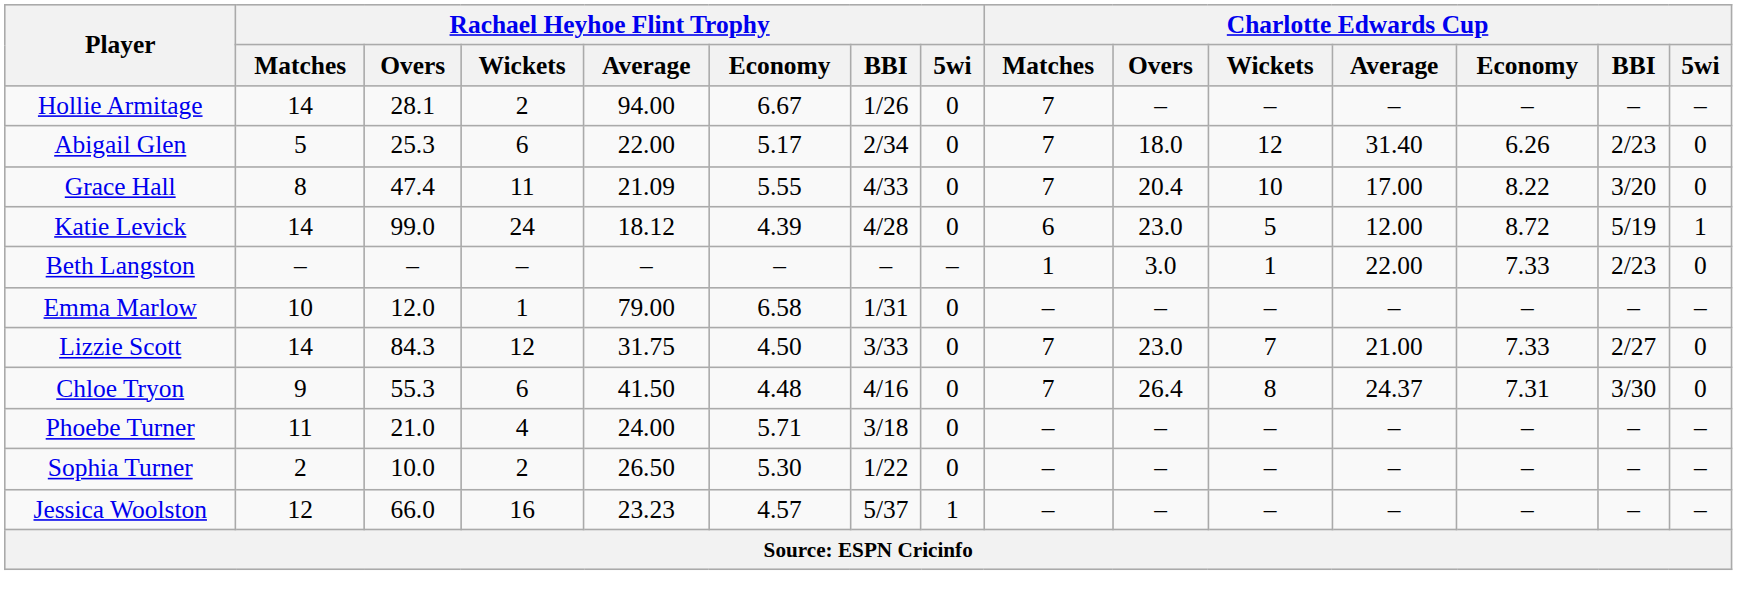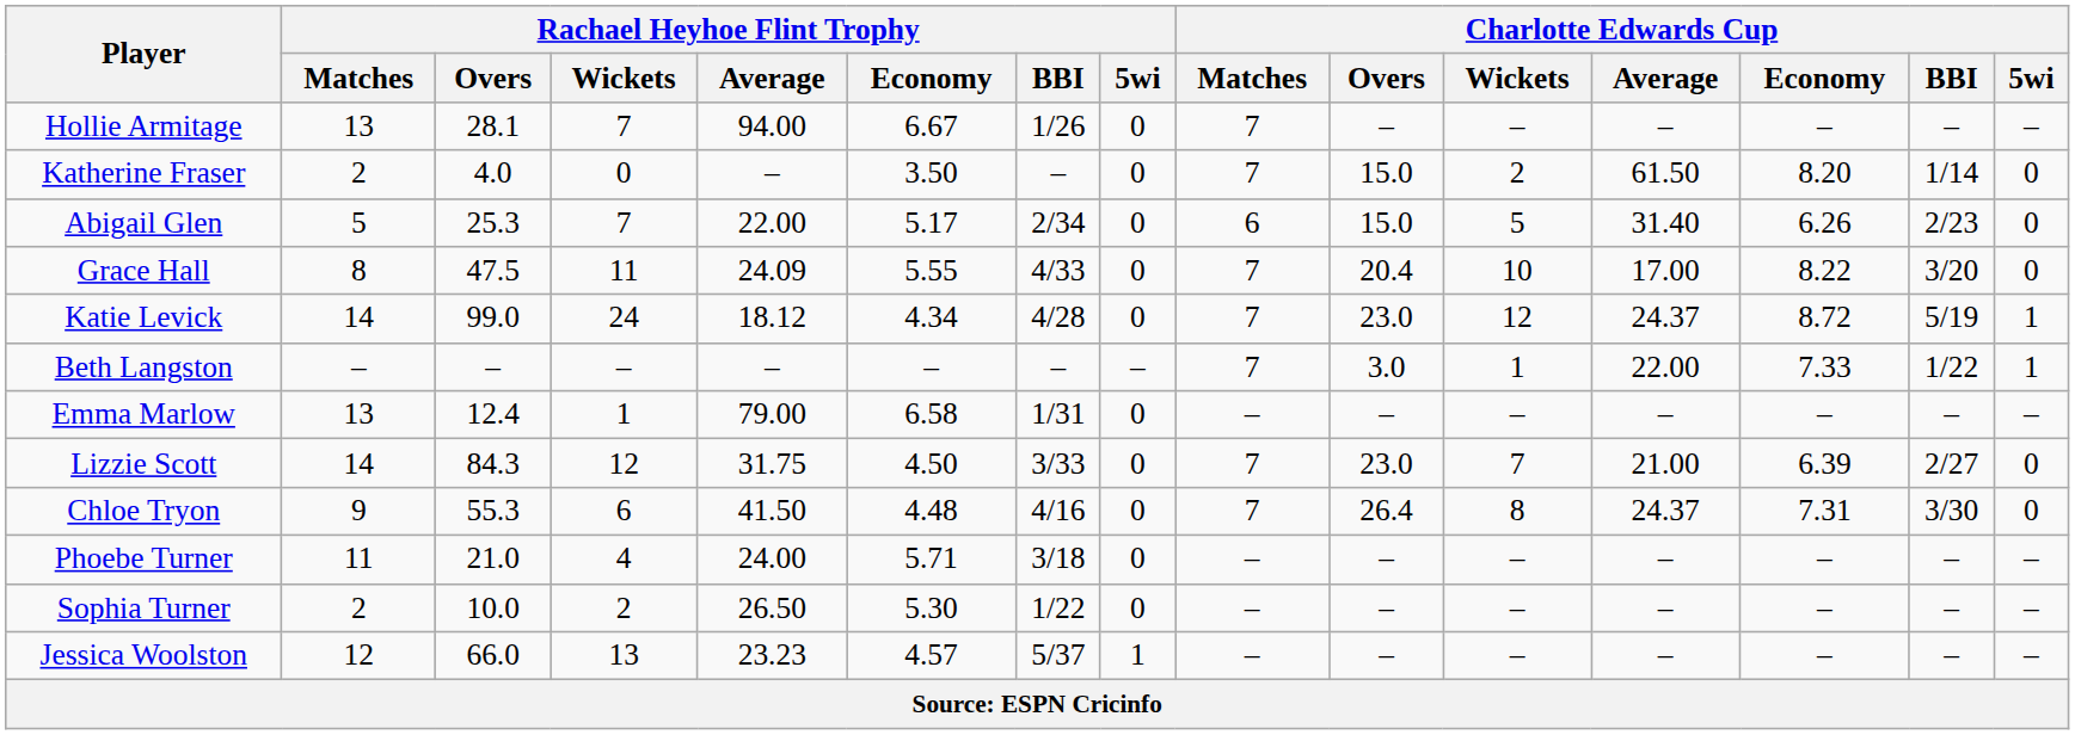Hollie Armitage | Rachael Heyhoe Flint Trophy / Matches: 14 -> 13
Hollie Armitage | Rachael Heyhoe Flint Trophy / Wickets: 2 -> 7
+ row: Katherine Fraser | 2 | 4.0 | 0 | – | 3.50 | – | 0 | 7 | 15.0 | 2 | 61.50 | 8.20 | 1/14 | 0
Abigail Glen | Rachael Heyhoe Flint Trophy / Wickets: 6 -> 7
Abigail Glen | Charlotte Edwards Cup / Matches: 7 -> 6
Abigail Glen | Charlotte Edwards Cup / Overs: 18.0 -> 15.0
Abigail Glen | Charlotte Edwards Cup / Wickets: 12 -> 5
Grace Hall | Rachael Heyhoe Flint Trophy / Overs: 47.4 -> 47.5
Grace Hall | Rachael Heyhoe Flint Trophy / Average: 21.09 -> 24.09
Katie Levick | Rachael Heyhoe Flint Trophy / Economy: 4.39 -> 4.34
Katie Levick | Charlotte Edwards Cup / Matches: 6 -> 7
Katie Levick | Charlotte Edwards Cup / Wickets: 5 -> 12
Katie Levick | Charlotte Edwards Cup / Average: 12.00 -> 24.37
Beth Langston | Charlotte Edwards Cup / Matches: 1 -> 7
Beth Langston | Charlotte Edwards Cup / BBI: 2/23 -> 1/22
Beth Langston | Charlotte Edwards Cup / 5wi: 0 -> 1
Emma Marlow | Rachael Heyhoe Flint Trophy / Matches: 10 -> 13
Emma Marlow | Rachael Heyhoe Flint Trophy / Overs: 12.0 -> 12.4
Lizzie Scott | Charlotte Edwards Cup / Economy: 7.33 -> 6.39
Jessica Woolston | Rachael Heyhoe Flint Trophy / Wickets: 16 -> 13
